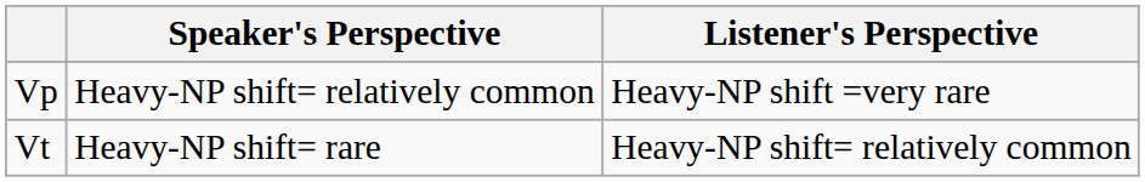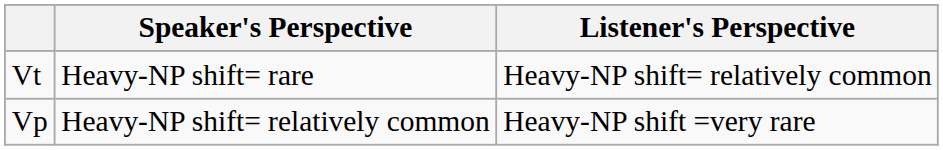rows swapped: Vt <-> Vp
